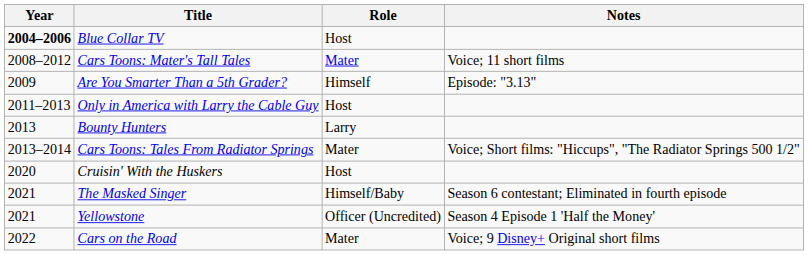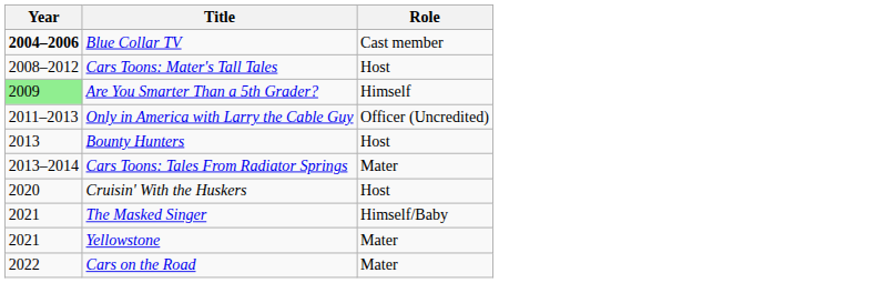- column: Notes | Voice; 11 short films | Episode: "3.13" | Voice; Short films: "Hiccups", "The Radiator Springs 500 1/2" | Season 6 contestant; Eliminated in fourth episode | Season 4 Episode 1 'Half the Money' | Voice; 9 Disney+ Original short films
Blue Collar TV | Role: Host -> Cast member
Cars Toons: Mater's Tall Tales | Role: Mater -> Host
Are You Smarter Than a 5th Grader? | Year: no background -> lightgreen background
Only in America with Larry the Cable Guy | Role: Host -> Officer (Uncredited)
Bounty Hunters | Role: Larry -> Host
Yellowstone | Role: Officer (Uncredited) -> Mater
